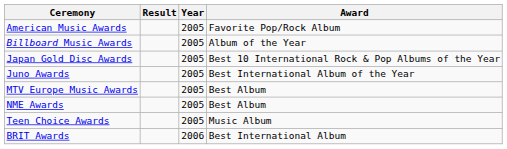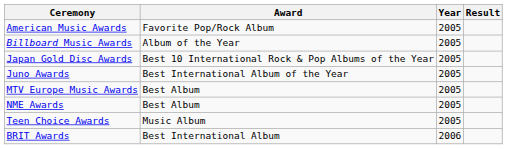columns swapped: Award <-> Result
